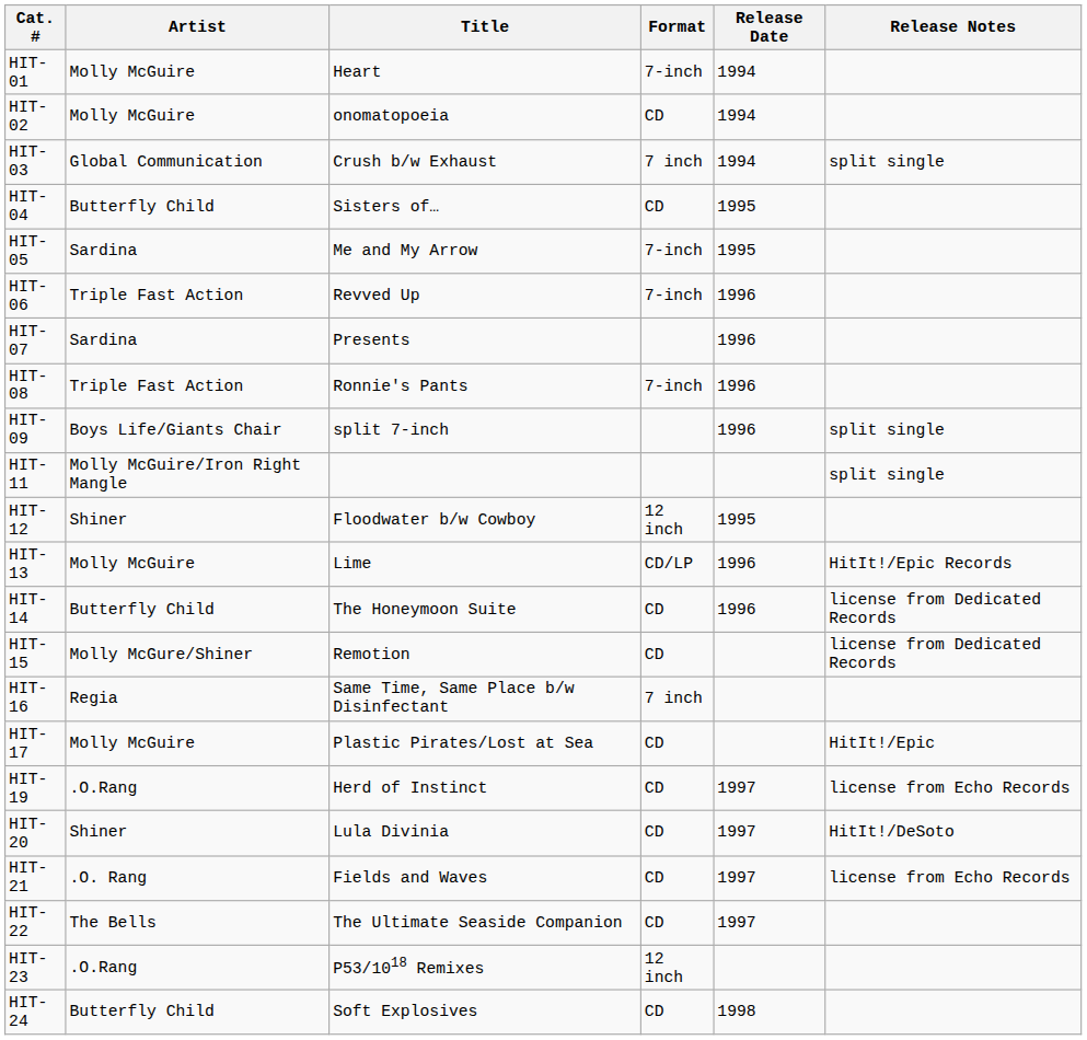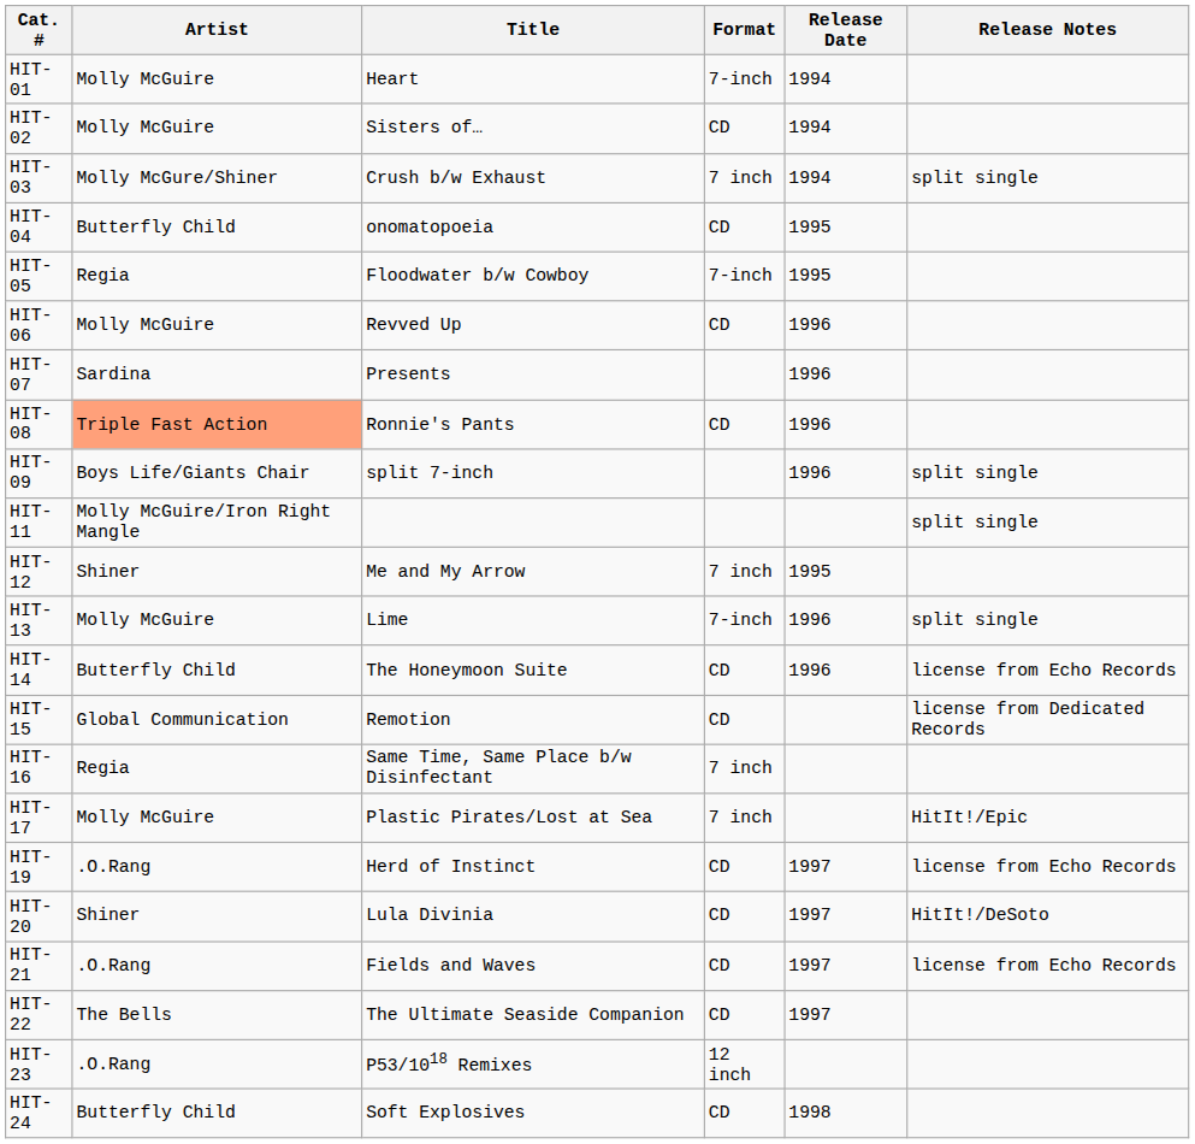HIT-02 | Title: onomatopoeia -> Sisters of…
HIT-03 | Artist: Global Communication -> Molly McGure/Shiner
HIT-04 | Title: Sisters of… -> onomatopoeia
HIT-05 | Artist: Sardina -> Regia
HIT-05 | Title: Me and My Arrow -> Floodwater b/w Cowboy
HIT-06 | Artist: Triple Fast Action -> Molly McGuire
HIT-06 | Format: 7-inch -> CD
HIT-08 | Artist: no background -> lightsalmon background
HIT-08 | Format: 7-inch -> CD
HIT-12 | Title: Floodwater b/w Cowboy -> Me and My Arrow
HIT-12 | Format: 12 inch -> 7 inch
HIT-13 | Format: CD/LP -> 7-inch
HIT-13 | Release Notes: HitIt!/Epic Records -> split single
HIT-14 | Release Notes: license from Dedicated Records -> license from Echo Records
HIT-15 | Artist: Molly McGure/Shiner -> Global Communication
HIT-17 | Format: CD -> 7 inch
HIT-21 | Artist: .O. Rang -> .O.Rang
